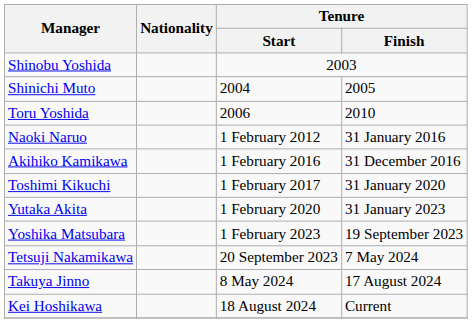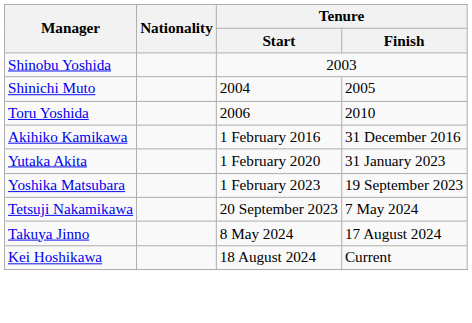- row: Naoki Naruo | 1 February 2012 | 31 January 2016
- row: Toshimi Kikuchi | 1 February 2017 | 31 January 2020
